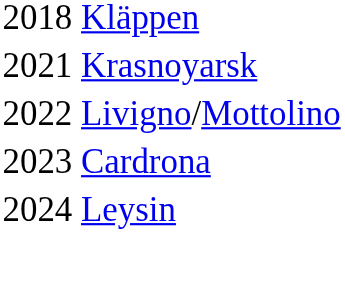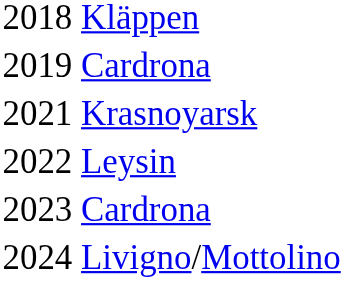+ row: 2019 | Cardrona
2022 | column 2: Livigno/Mottolino -> Leysin
2024 | column 2: Leysin -> Livigno/Mottolino
